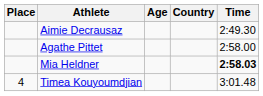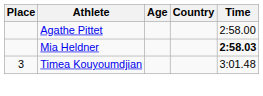- row: Aimie Decrausaz | 2:49.30
Timea Kouyoumdjian | Place: 4 -> 3
